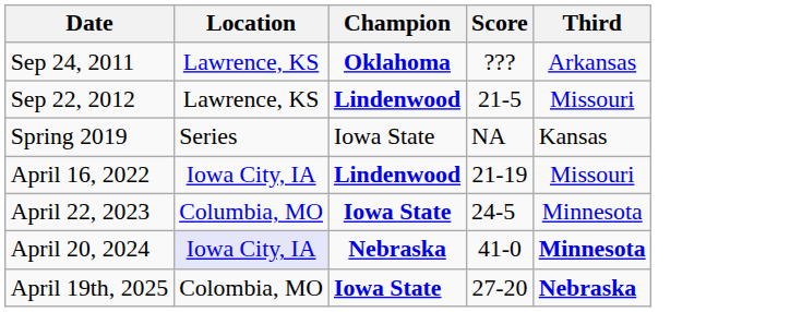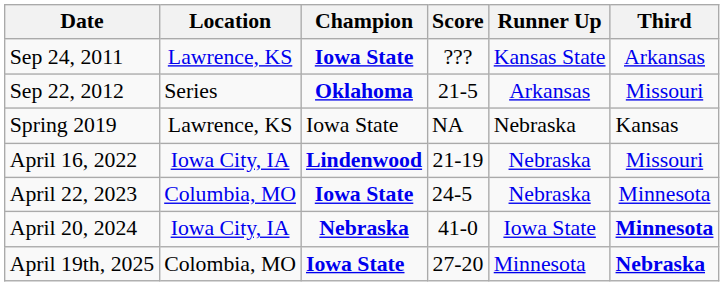+ column: Runner Up | Kansas State | Arkansas | Nebraska | Nebraska | Nebraska | Iowa State | Minnesota
Sep 24, 2011 | Champion: Oklahoma -> Iowa State
Sep 22, 2012 | Location: Lawrence, KS -> Series
Sep 22, 2012 | Champion: Lindenwood -> Oklahoma
Spring 2019 | Location: Series -> Lawrence, KS
April 20, 2024 | Location: lavender background -> no background
